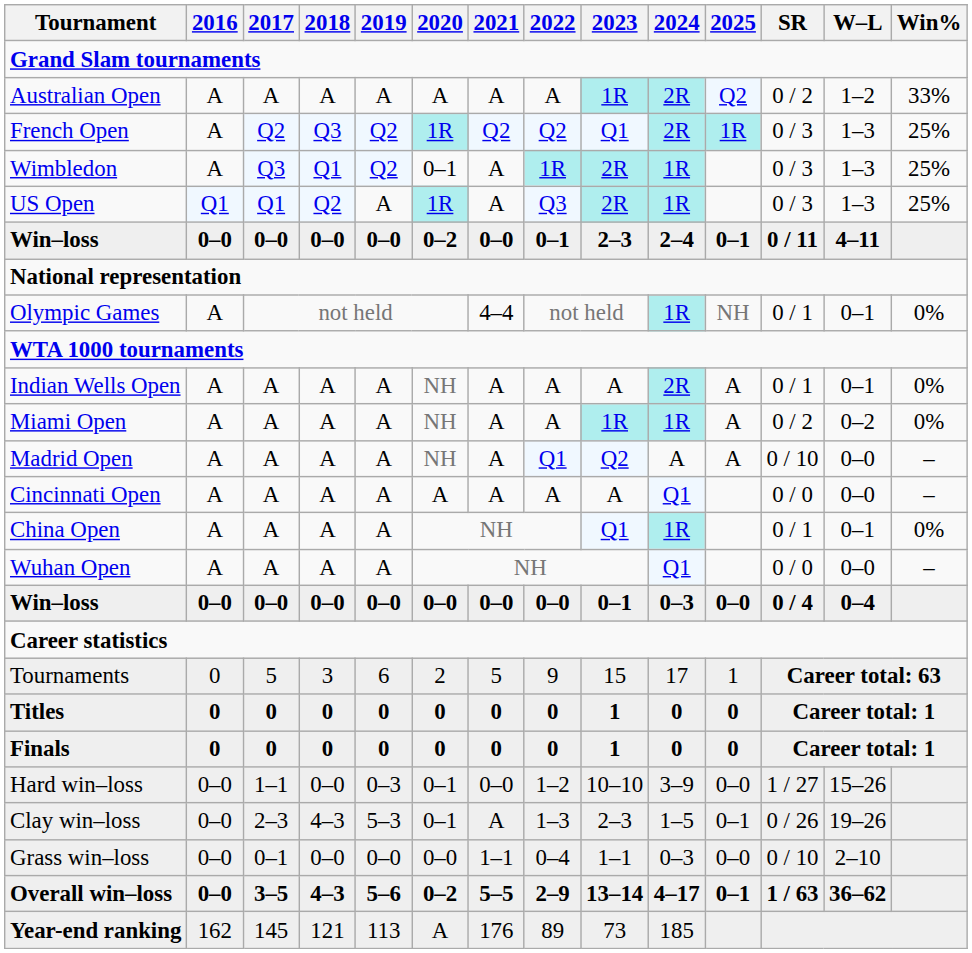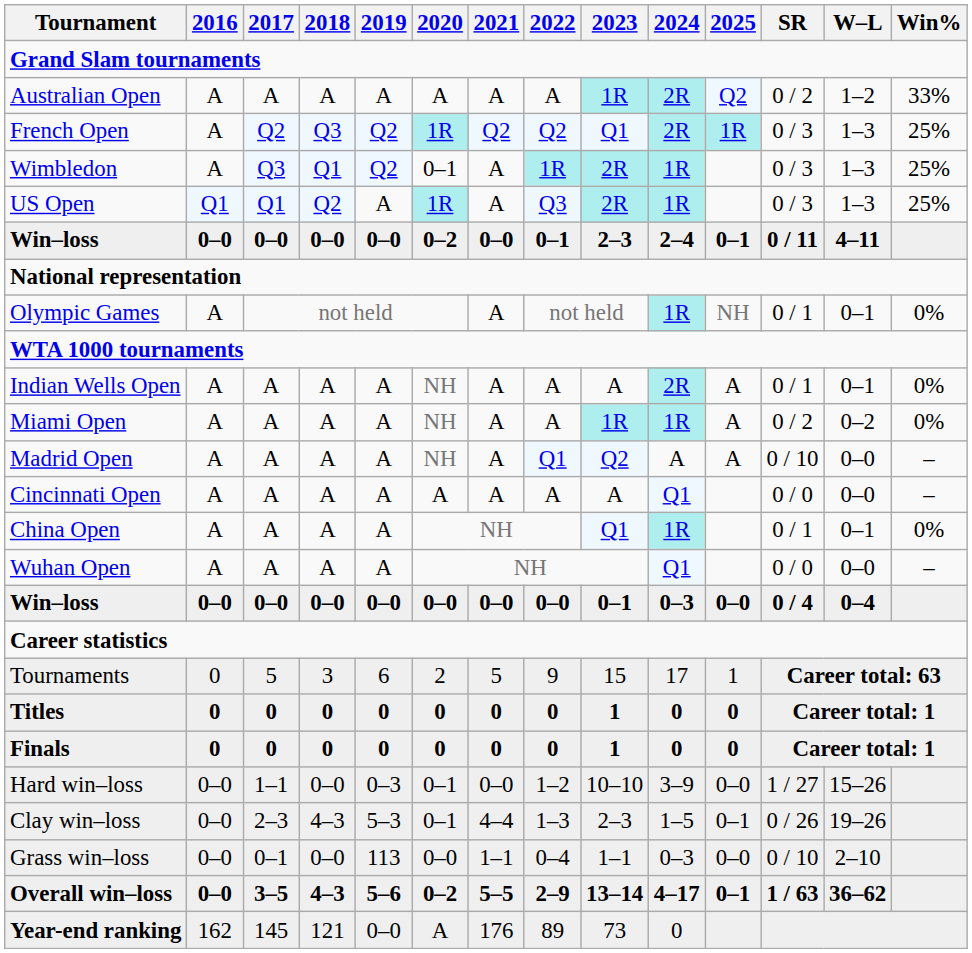Olympic Games | 2021: 4–4 -> A
Clay win–loss | 2021: A -> 4–4
Grass win–loss | 2019: 0–0 -> 113
Year-end ranking | 2019: 113 -> 0–0
Year-end ranking | 2024: 185 -> 0
